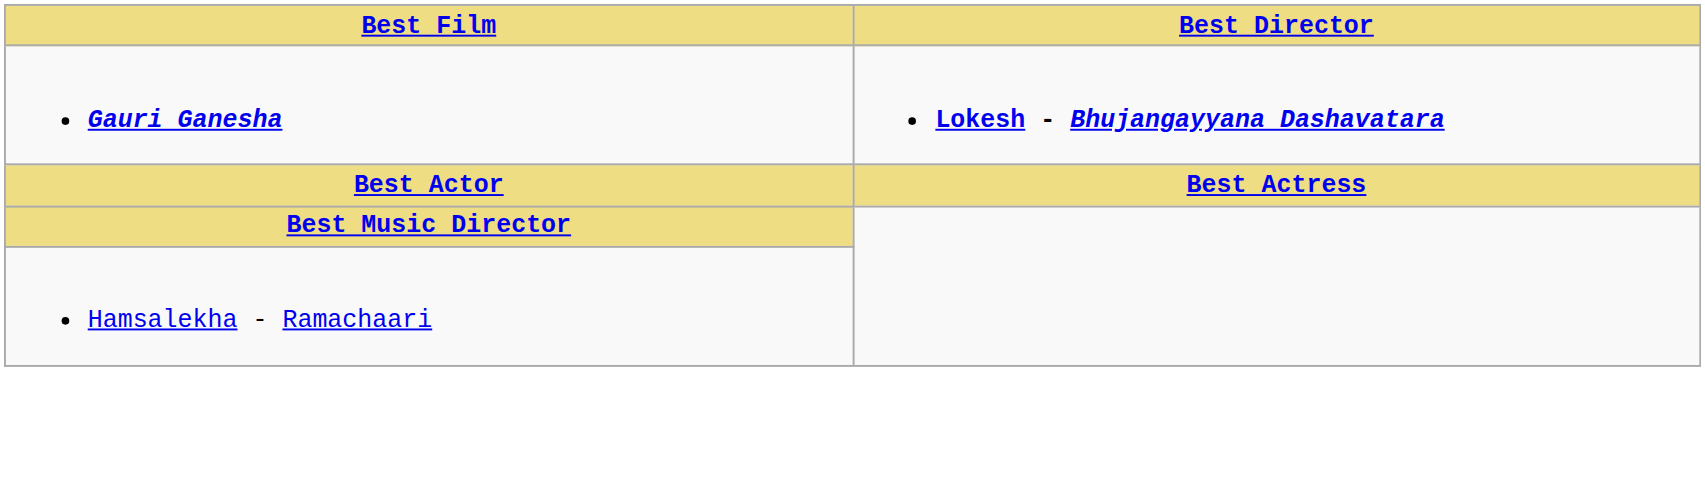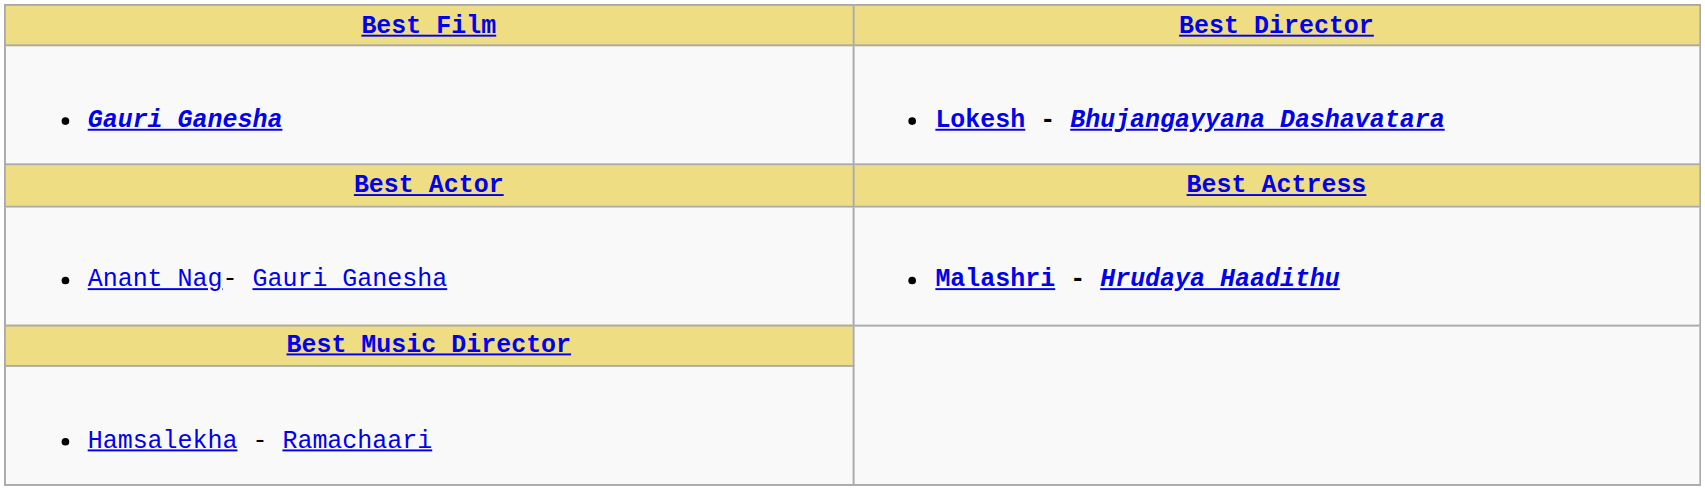+ row: Anant Nag- Gauri Ganesha | Malashri - Hrudaya Haadithu
